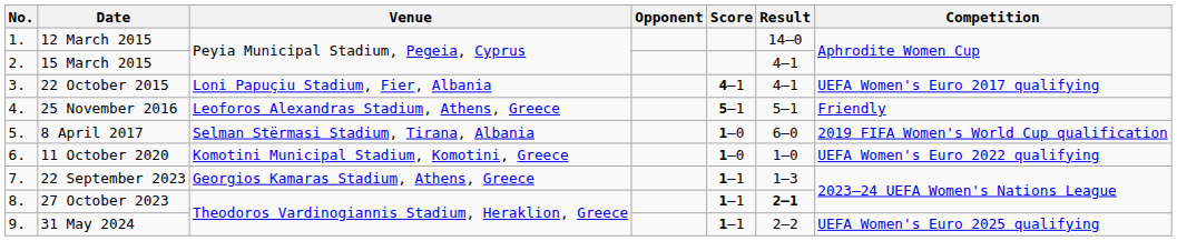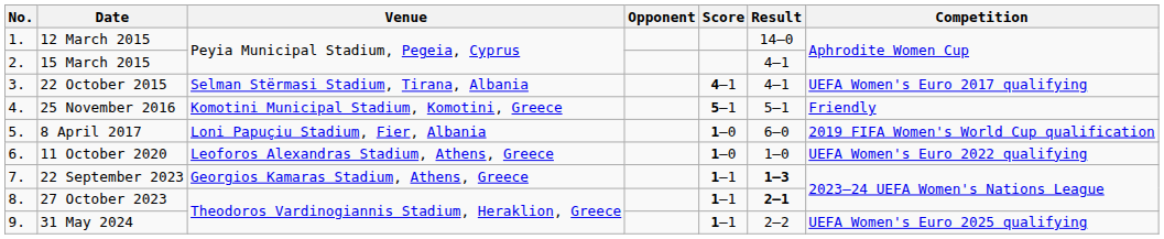22 October 2015 | Venue: Loni Papuçiu Stadium, Fier, Albania -> Selman Stërmasi Stadium, Tirana, Albania
25 November 2016 | Venue: Leoforos Alexandras Stadium, Athens, Greece -> Komotini Municipal Stadium, Komotini, Greece
8 April 2017 | Venue: Selman Stërmasi Stadium, Tirana, Albania -> Loni Papuçiu Stadium, Fier, Albania
11 October 2020 | Venue: Komotini Municipal Stadium, Komotini, Greece -> Leoforos Alexandras Stadium, Athens, Greece
22 September 2023 | Result: normal -> bold
